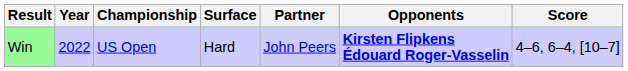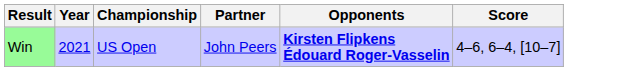- column: Surface | Hard
Win | Year: 2022 -> 2021
